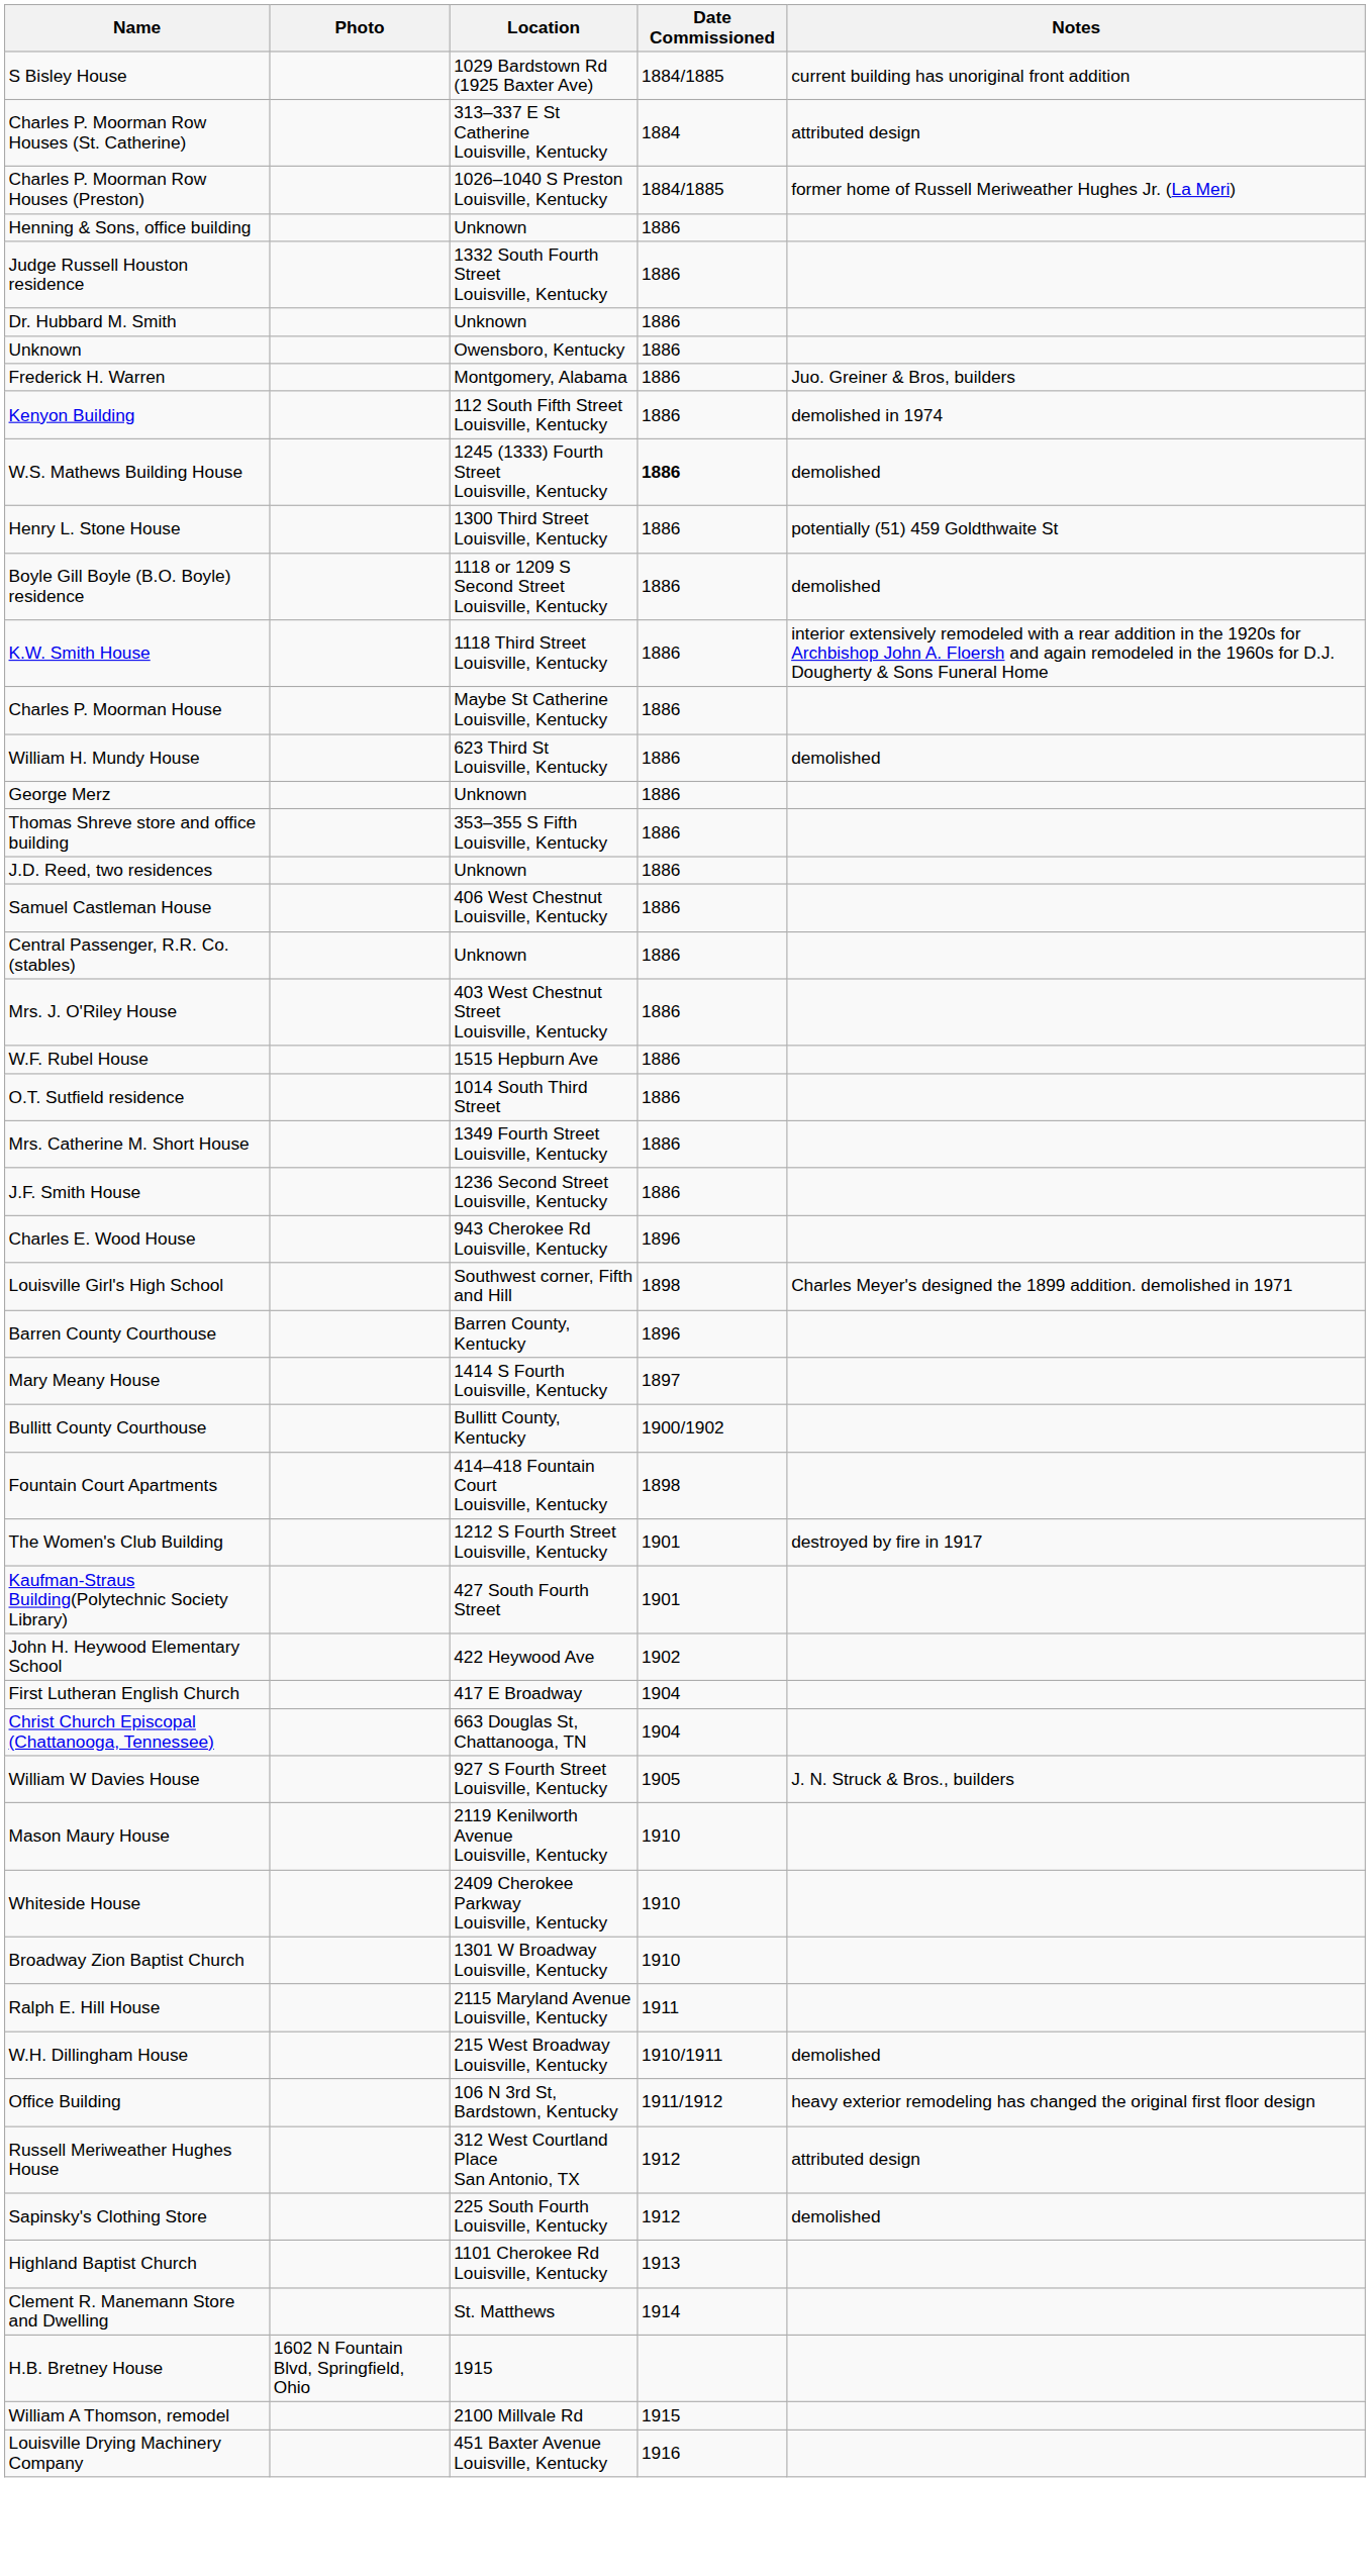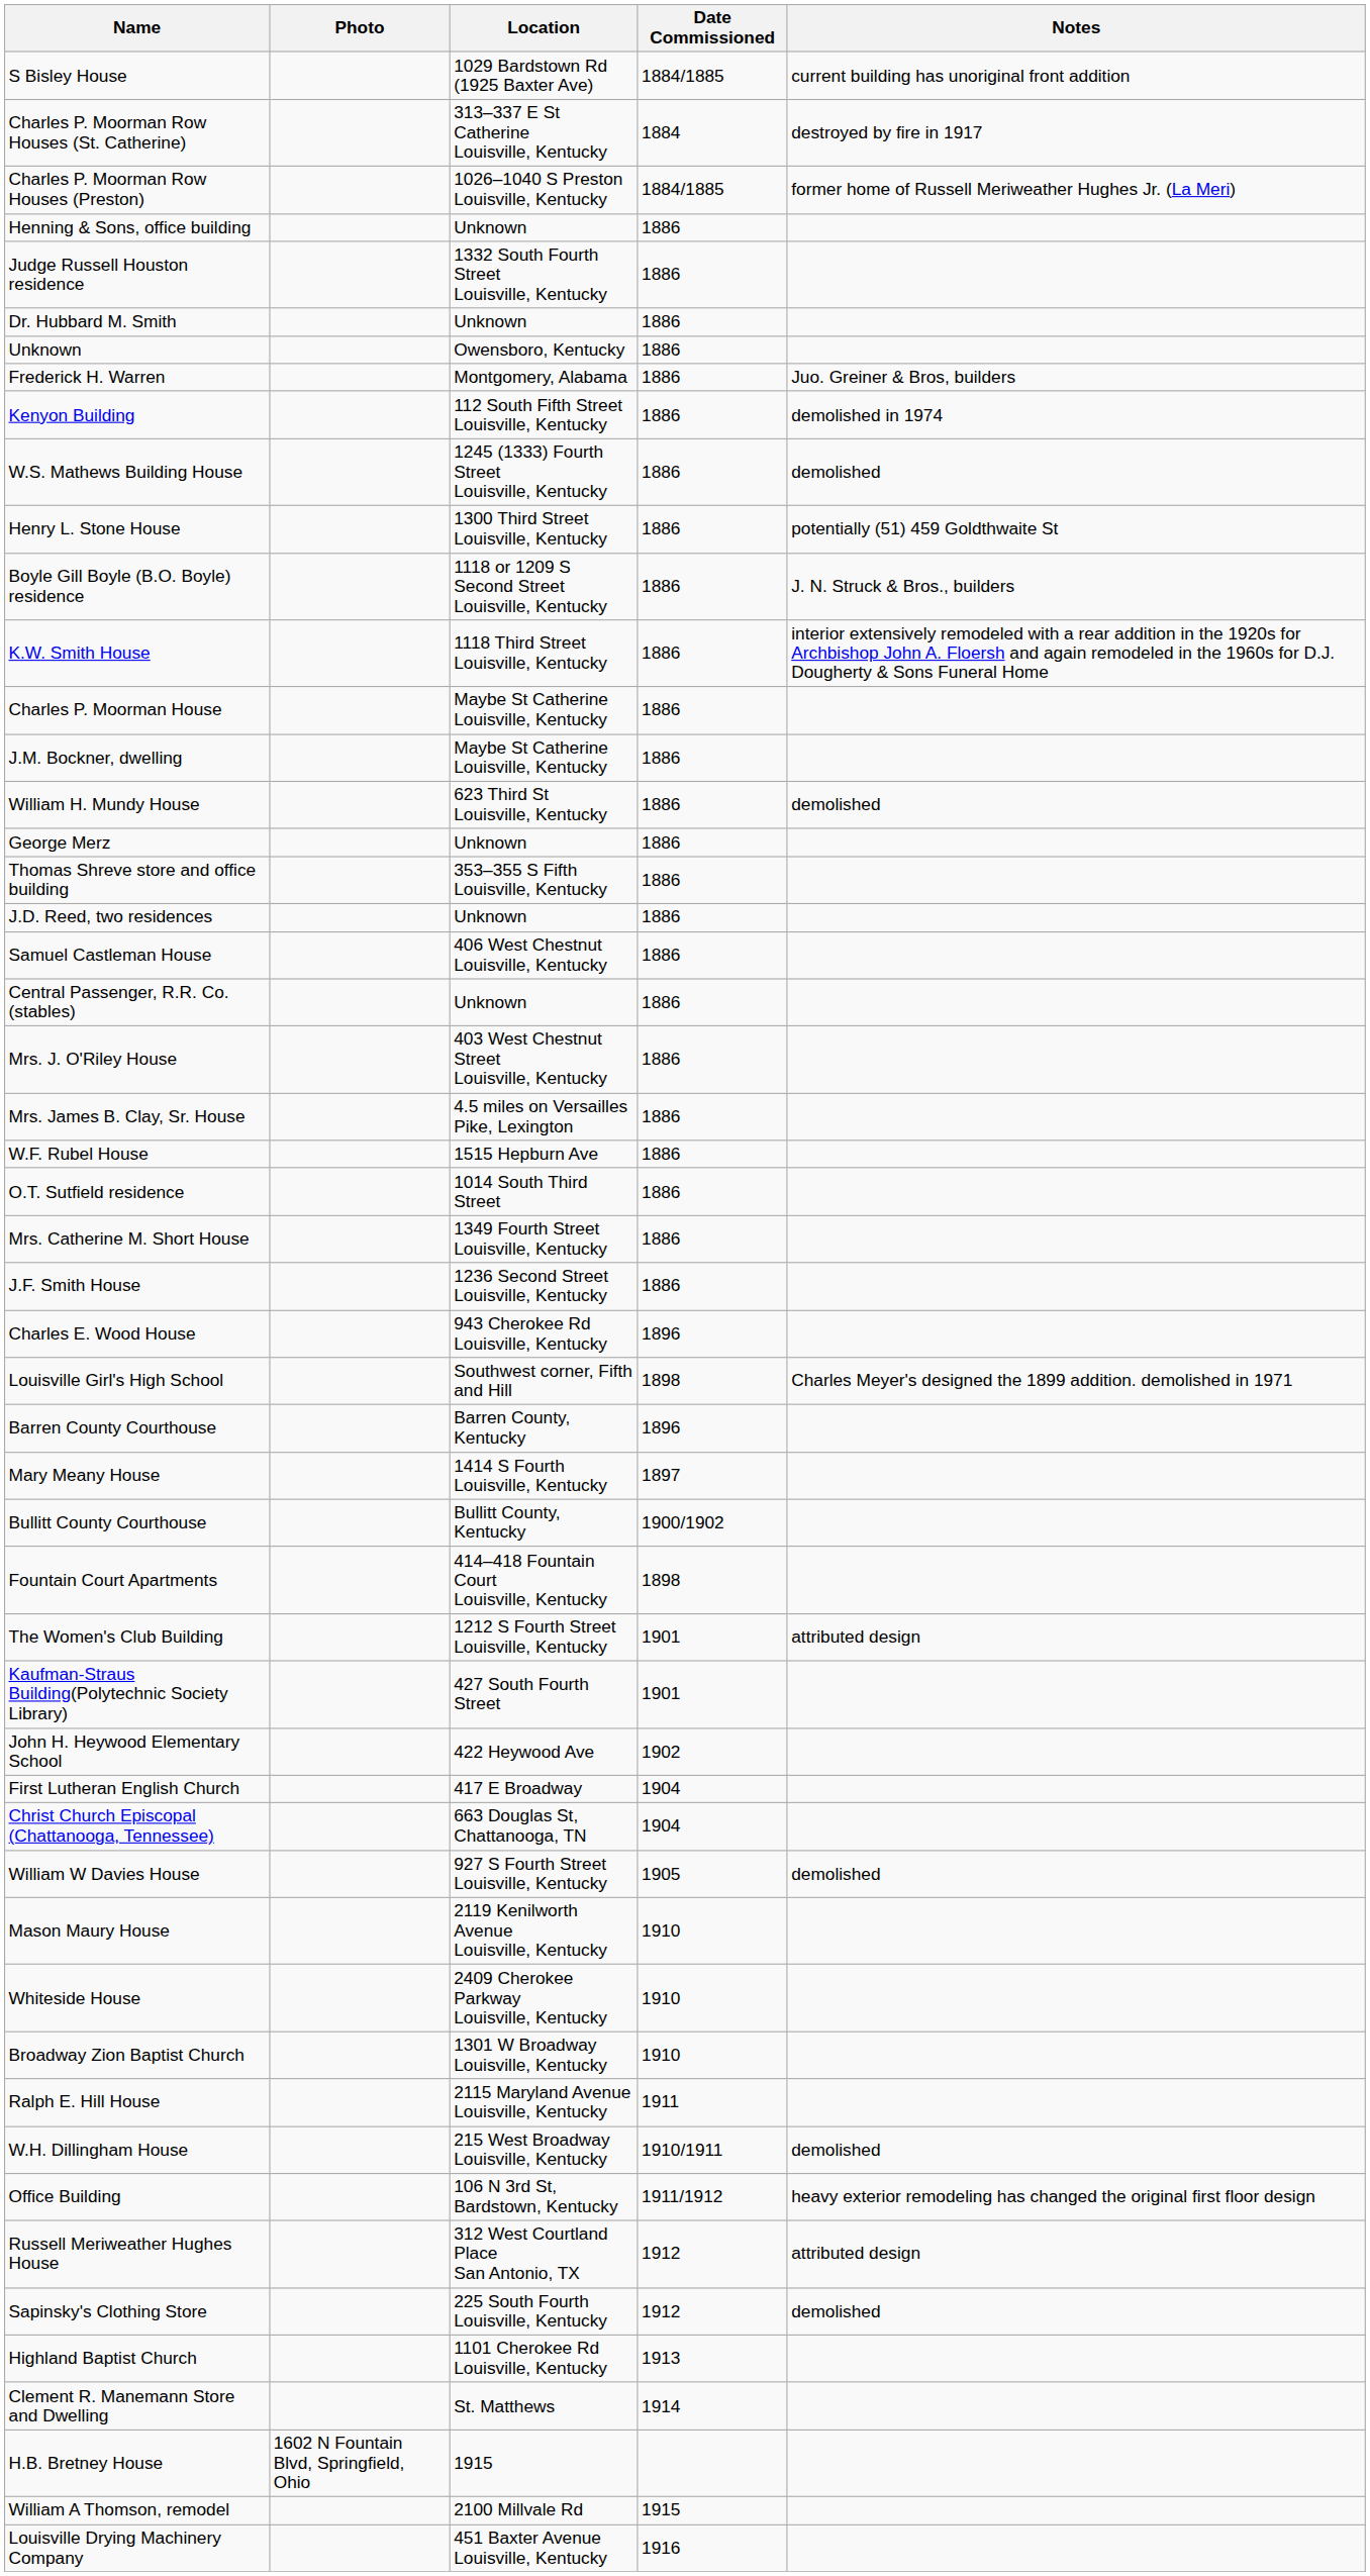Charles P. Moorman Row Houses (St. Catherine) | Notes: attributed design -> destroyed by fire in 1917
W.S. Mathews Building House | Date Commissioned: bold -> normal
Boyle Gill Boyle (B.O. Boyle) residence | Notes: demolished -> J. N. Struck & Bros., builders
+ row: J.M. Bockner, dwelling | Maybe St Catherine Louisville, Kentucky | 1886
+ row: Mrs. James B. Clay, Sr. House | 4.5 miles on Versailles Pike, Lexington | 1886
The Women's Club Building | Notes: destroyed by fire in 1917 -> attributed design
William W Davies House | Notes: J. N. Struck & Bros., builders -> demolished
